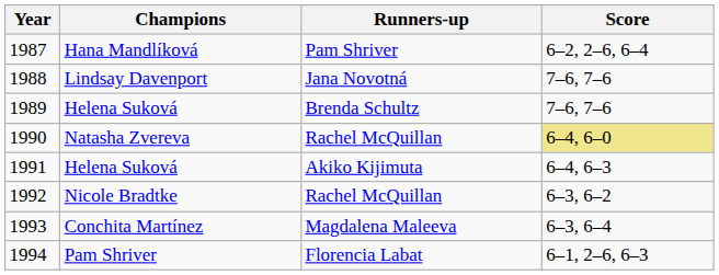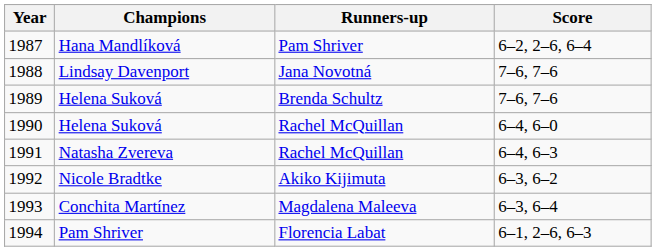1990 | Champions: Natasha Zvereva -> Helena Suková
1990 | Score: khaki background -> no background
1991 | Champions: Helena Suková -> Natasha Zvereva
1991 | Runners-up: Akiko Kijimuta -> Rachel McQuillan
1992 | Runners-up: Rachel McQuillan -> Akiko Kijimuta
